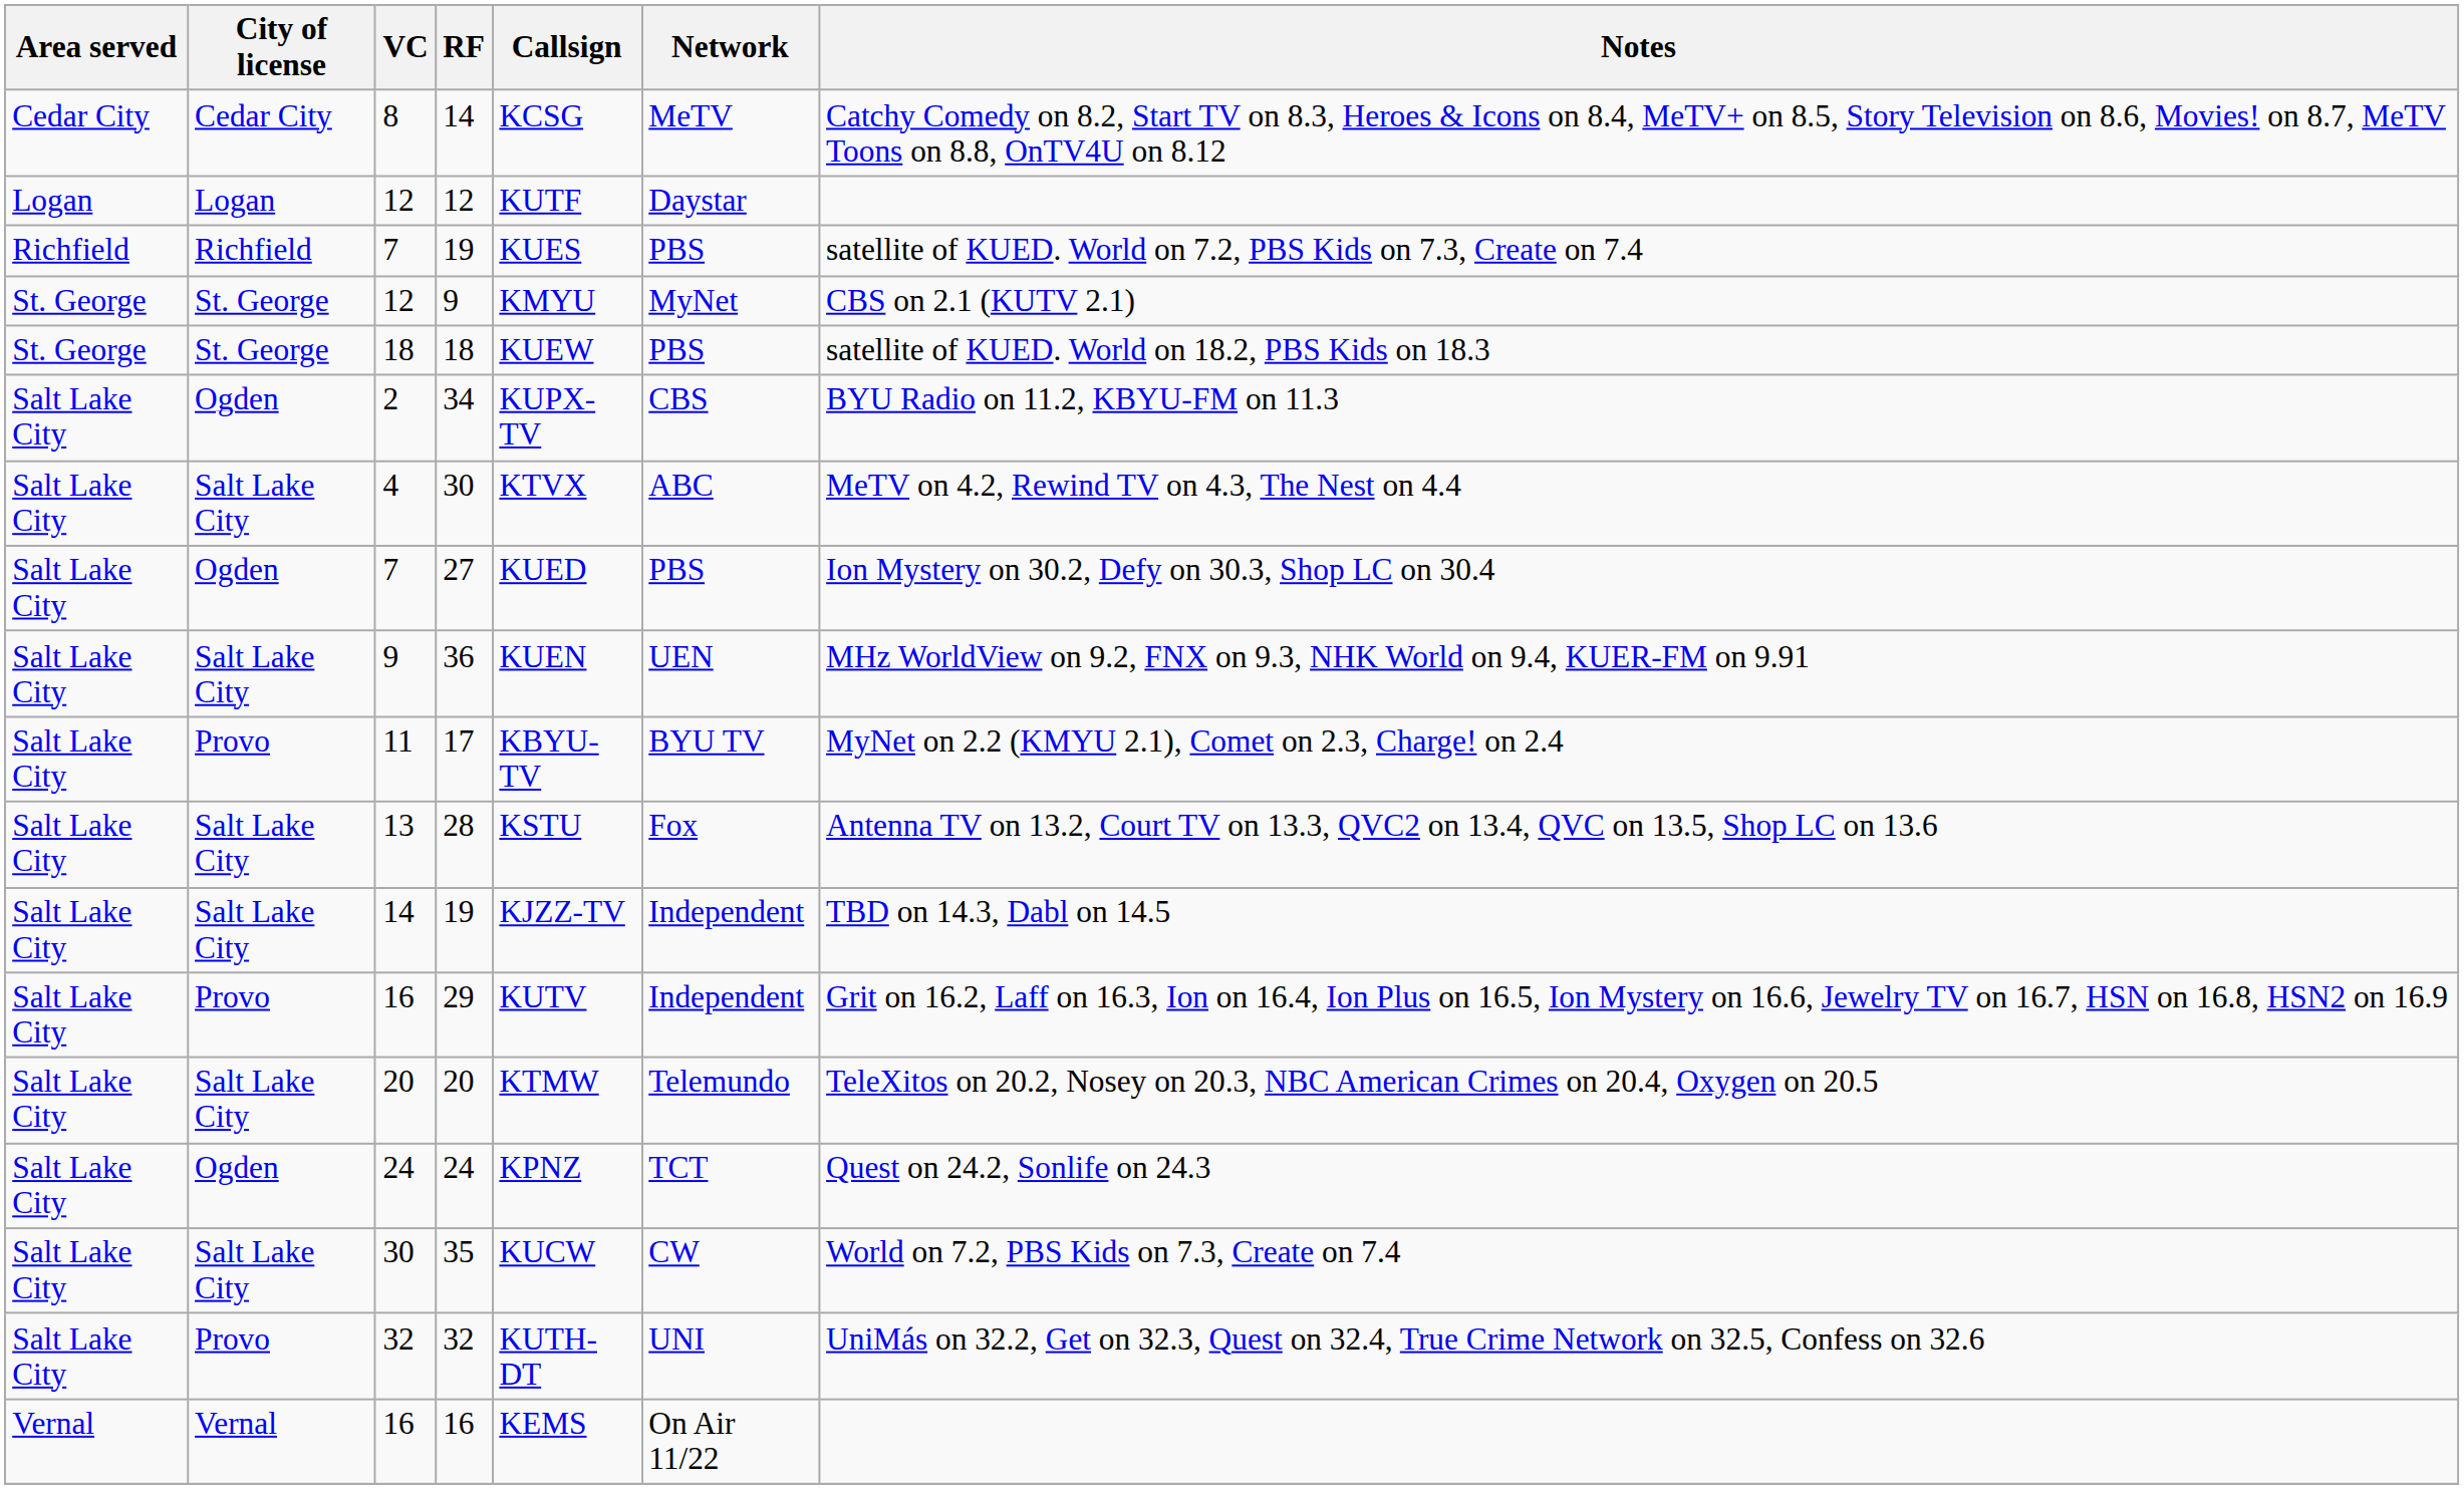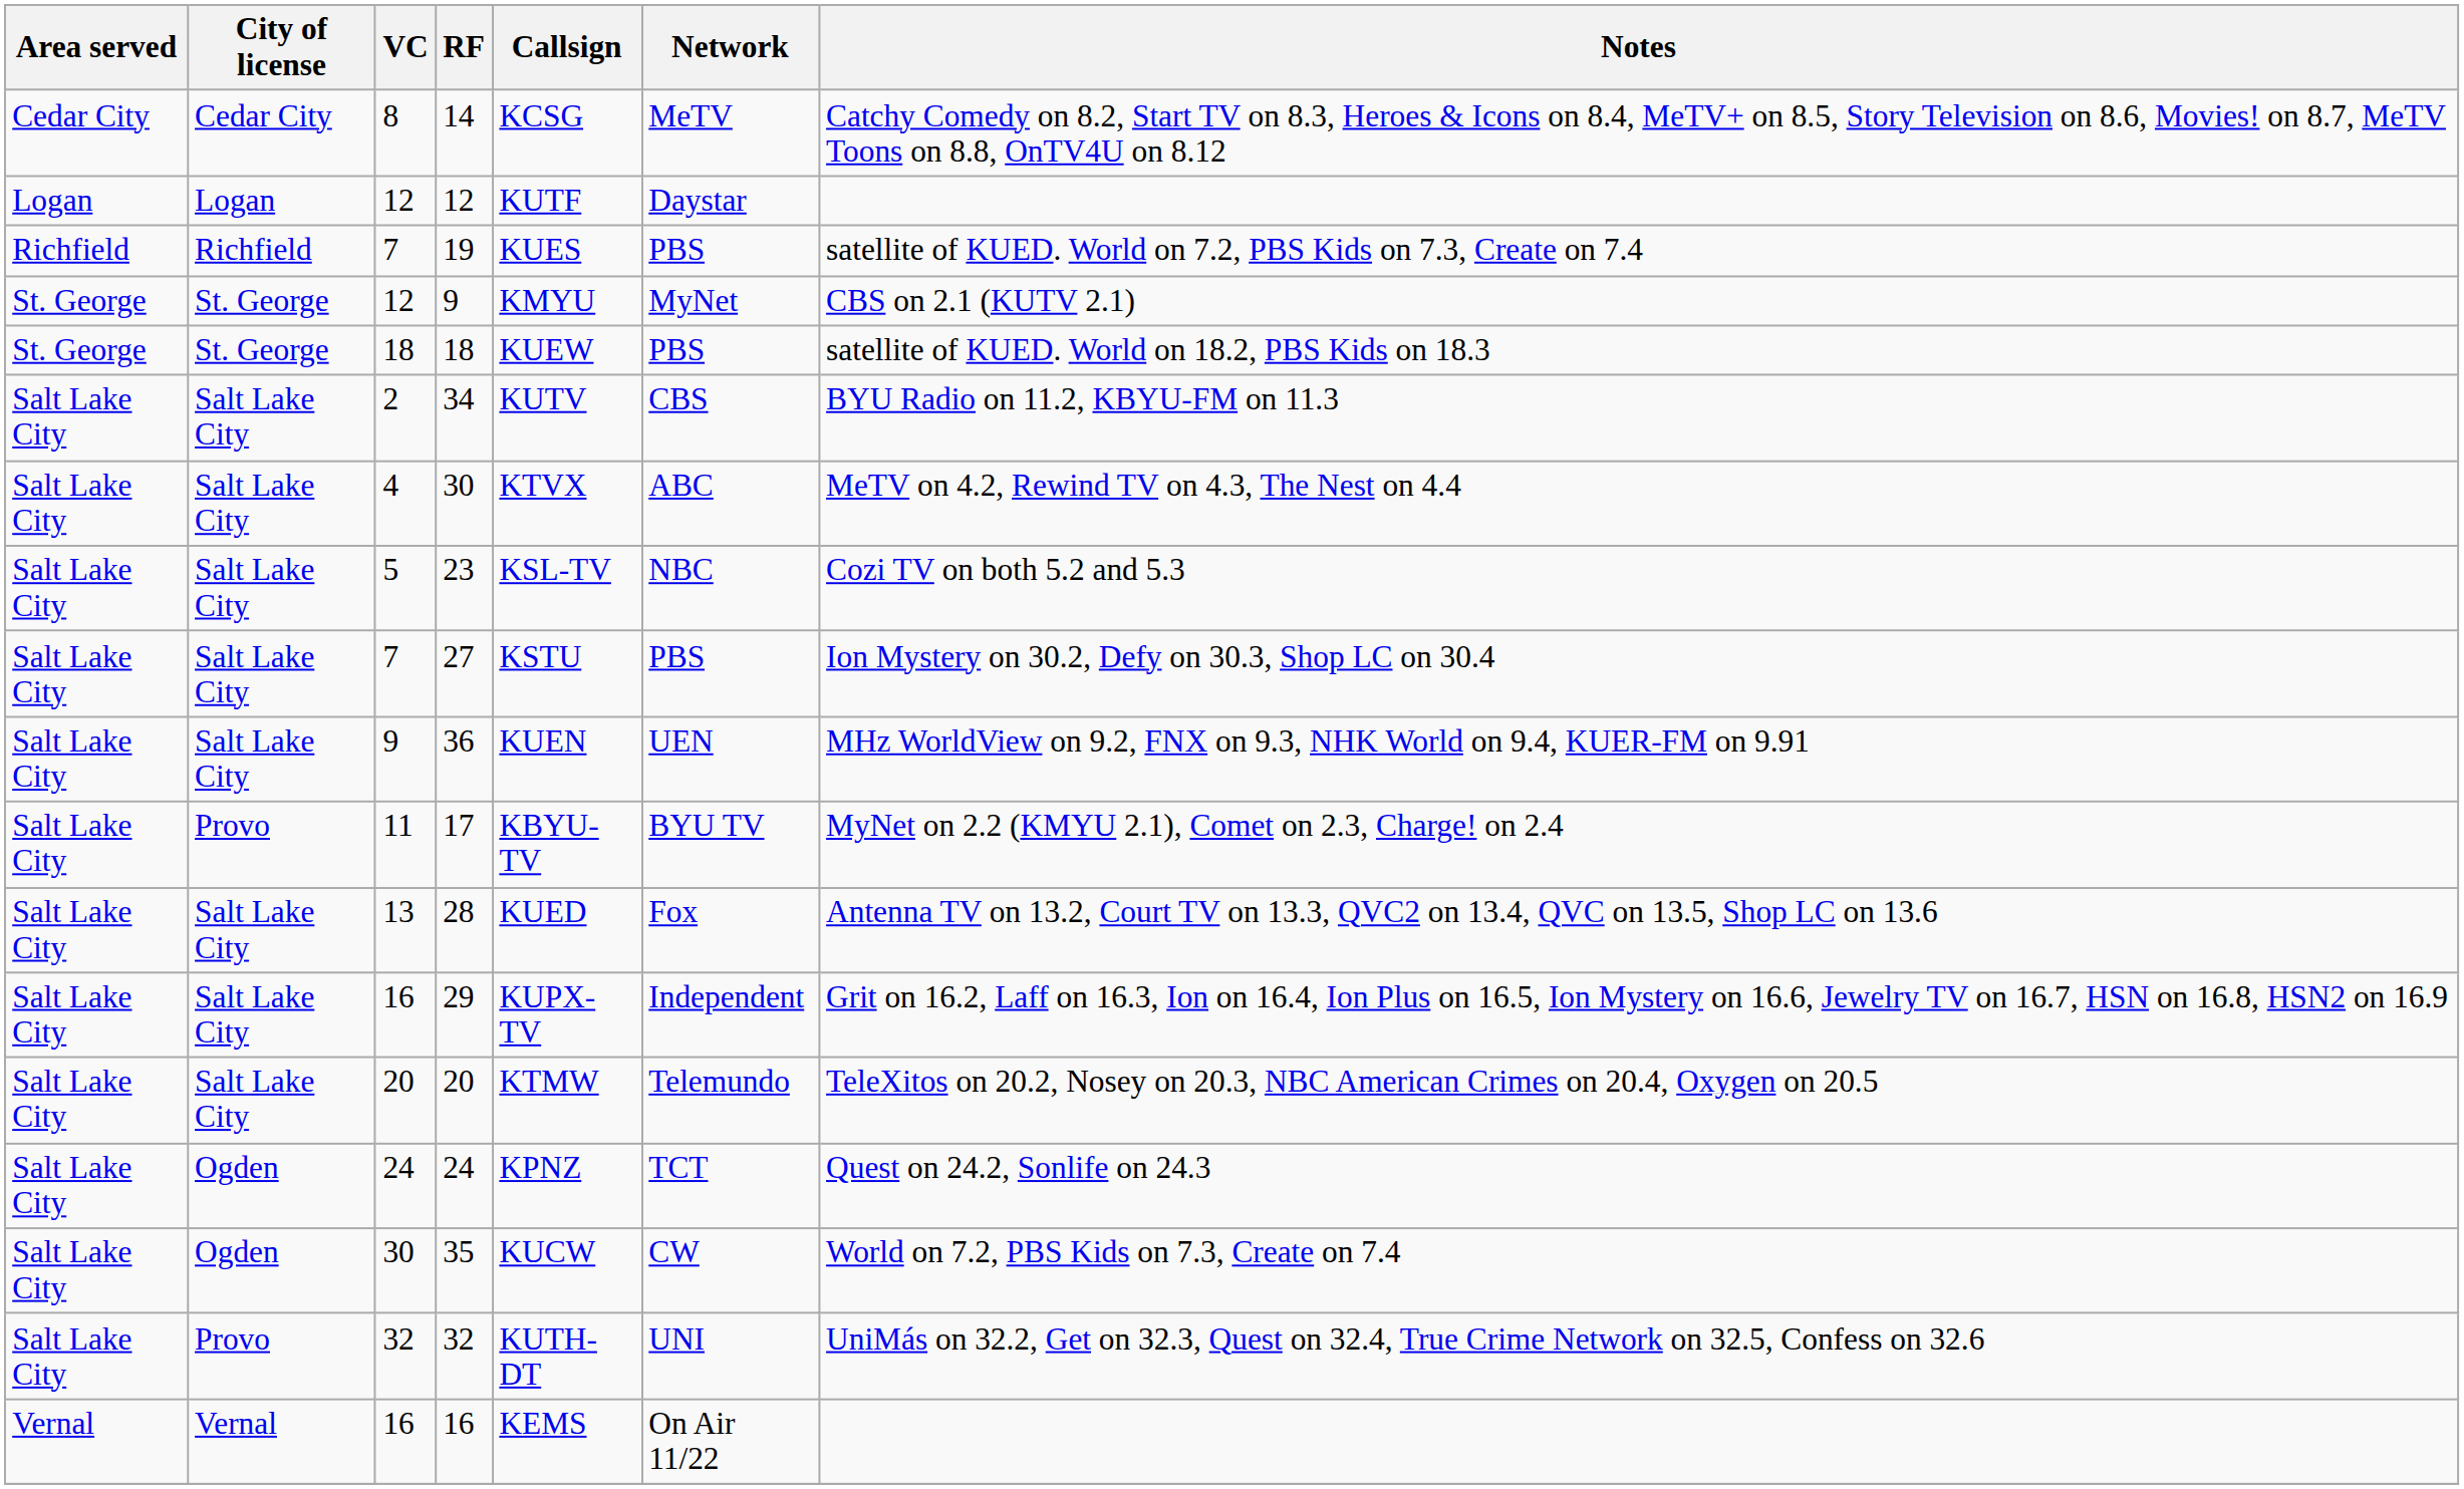34 | City of license: Ogden -> Salt Lake City
34 | Callsign: KUPX-TV -> KUTV
+ row: Salt Lake City | Salt Lake City | 5 | 23 | KSL-TV | NBC | Cozi TV on both 5.2 and 5.3
27 | City of license: Ogden -> Salt Lake City
27 | Callsign: KUED -> KSTU
28 | Callsign: KSTU -> KUED
- row: Salt Lake City | Salt Lake City | 14 | 19 | KJZZ-TV | Independent | TBD on 14.3, Dabl on 14.5
29 | City of license: Provo -> Salt Lake City
29 | Callsign: KUTV -> KUPX-TV
35 | City of license: Salt Lake City -> Ogden
